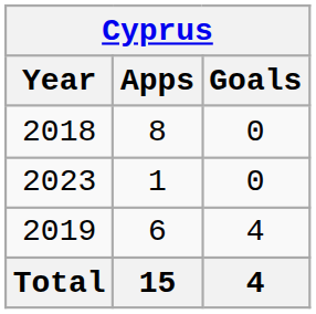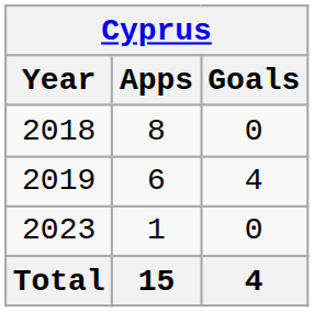rows swapped: 2019 <-> 2023
